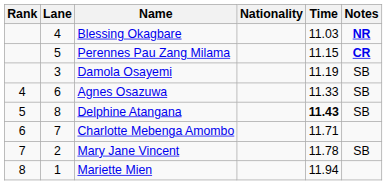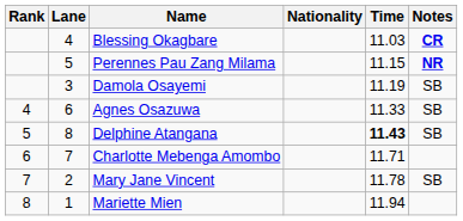Blessing Okagbare | Notes: NR -> CR
Perennes Pau Zang Milama | Notes: CR -> NR
